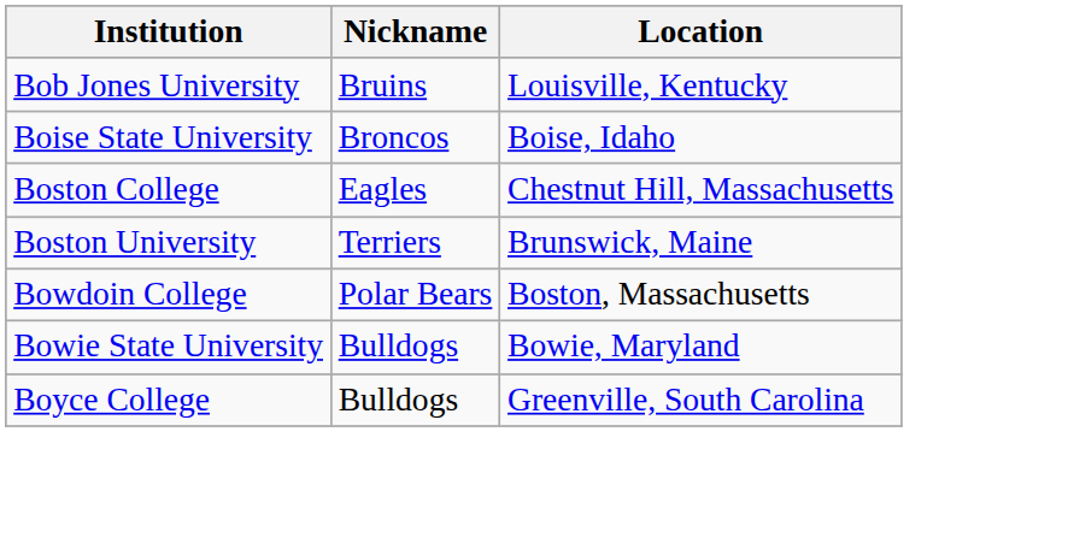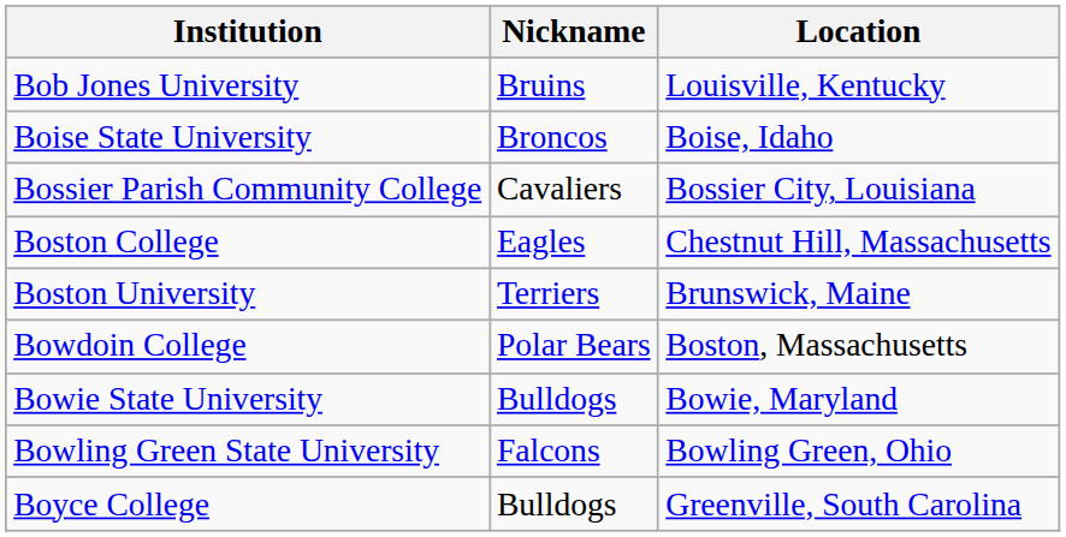+ row: Bossier Parish Community College | Cavaliers | Bossier City, Louisiana
+ row: Bowling Green State University | Falcons | Bowling Green, Ohio
